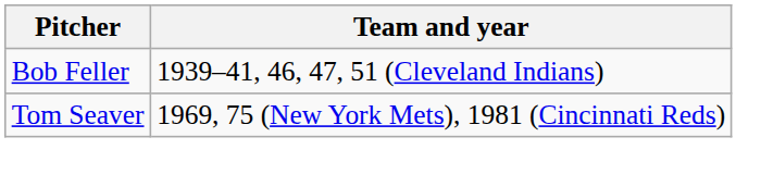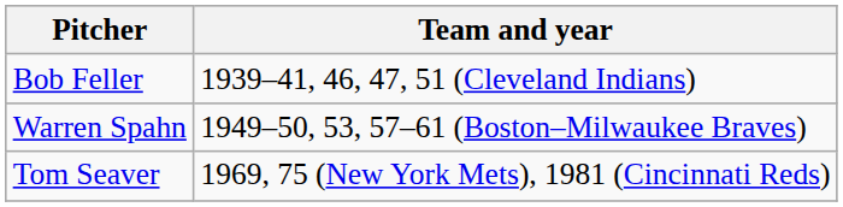+ row: Warren Spahn | 1949–50, 53, 57–61 (Boston–Milwaukee Braves)
